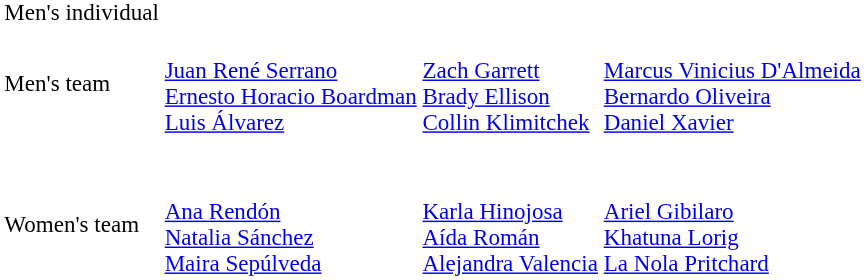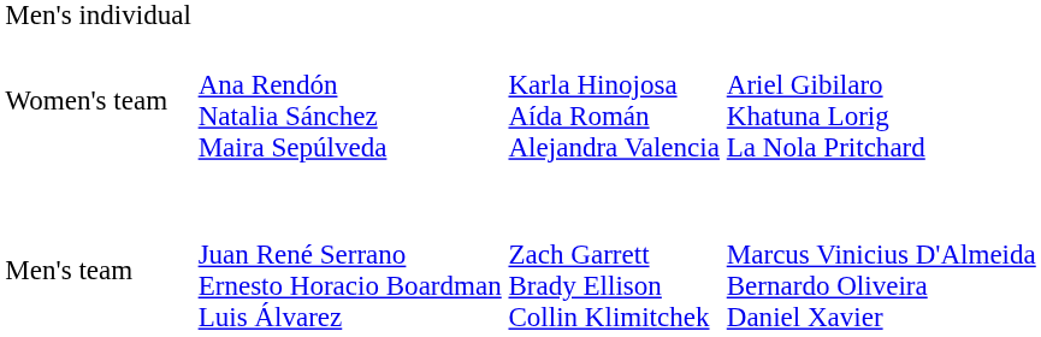rows swapped: Men's team <-> Women's team
